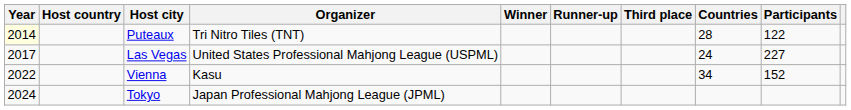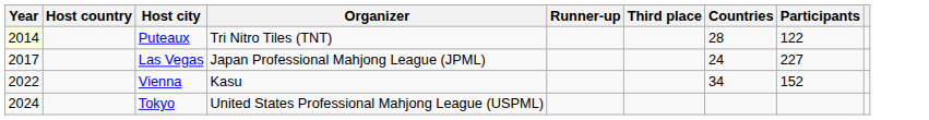- column: Winner
Las Vegas | Organizer: United States Professional Mahjong League (USPML) -> Japan Professional Mahjong League (JPML)
Tokyo | Organizer: Japan Professional Mahjong League (JPML) -> United States Professional Mahjong League (USPML)
